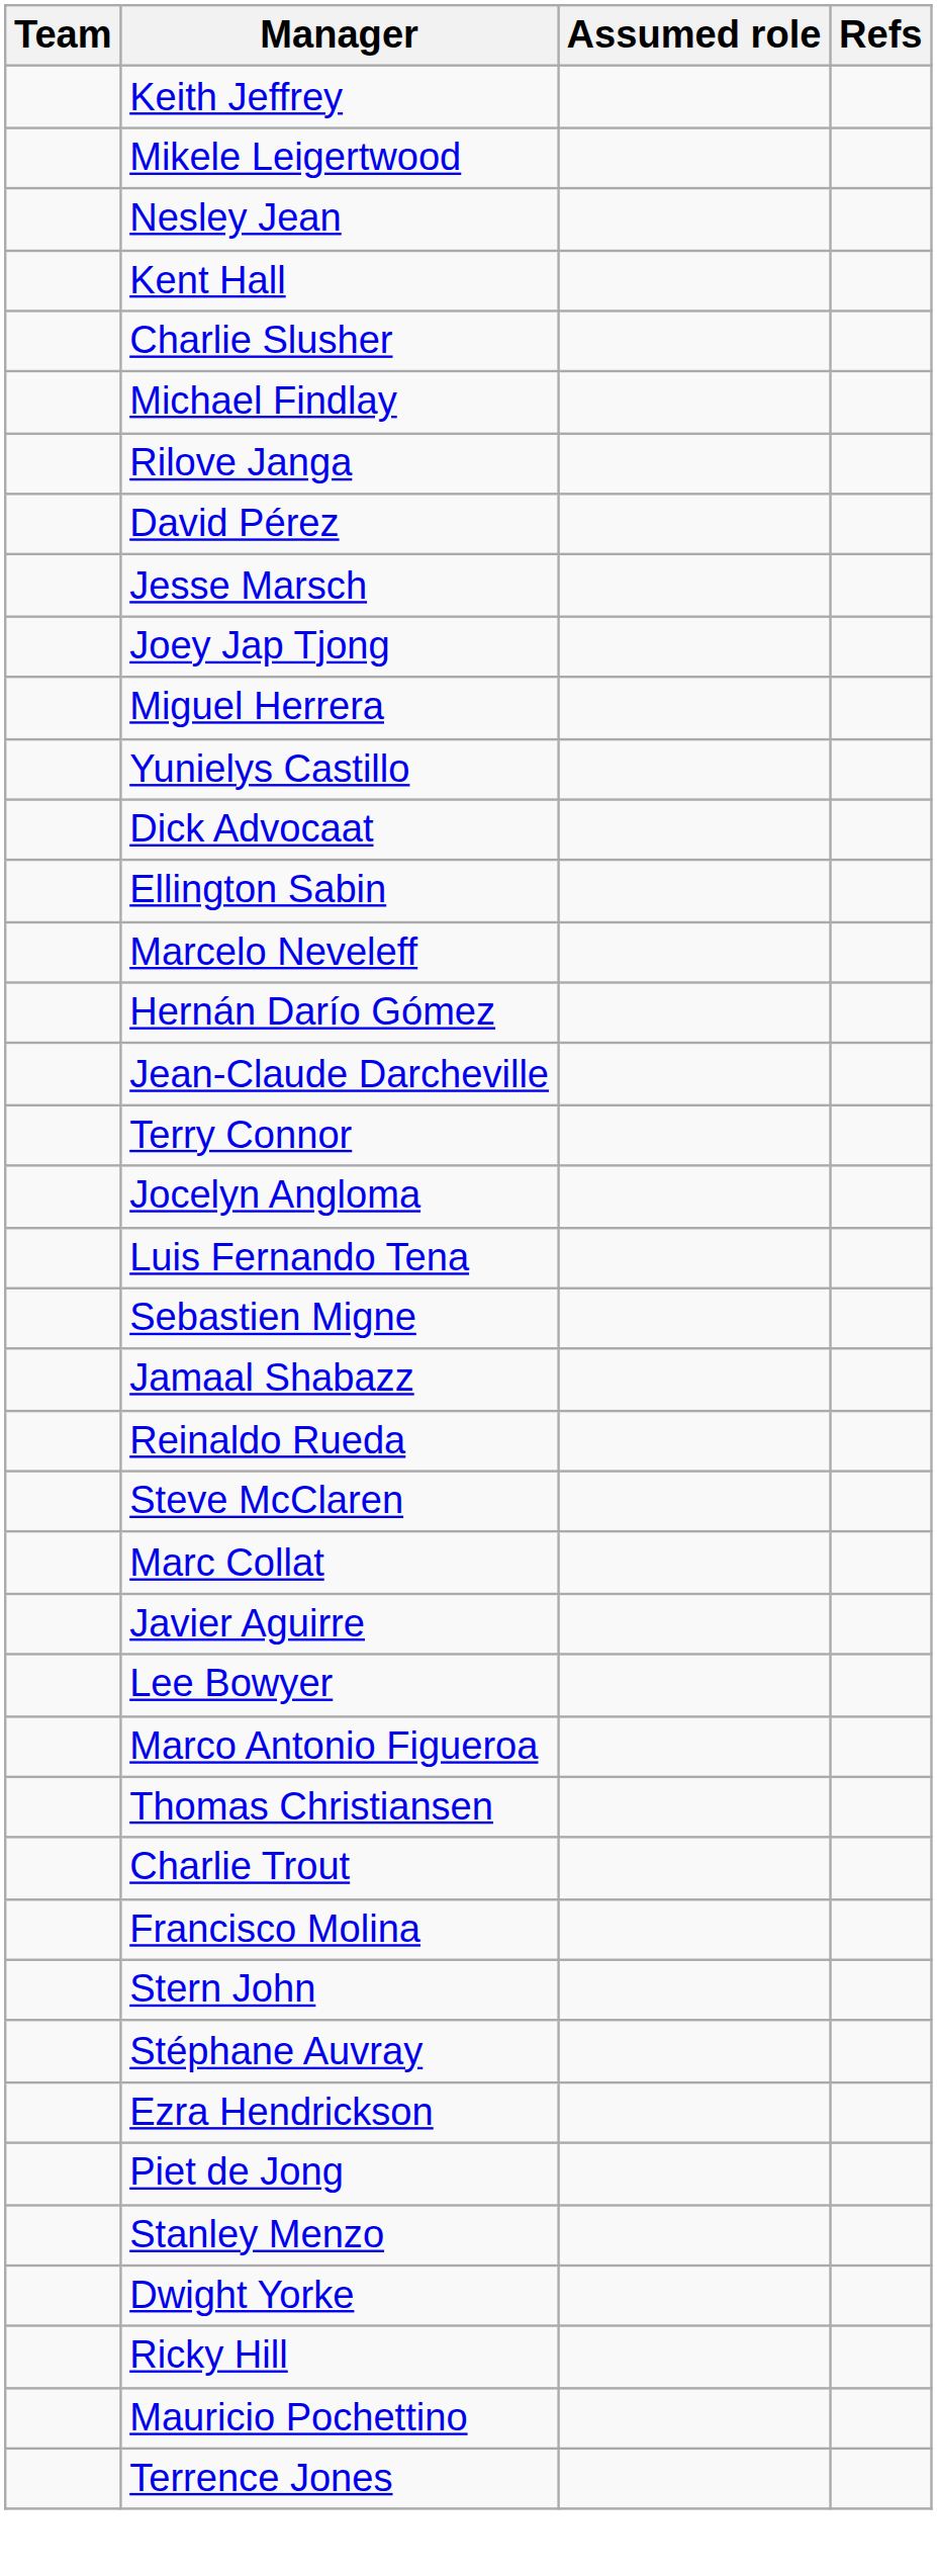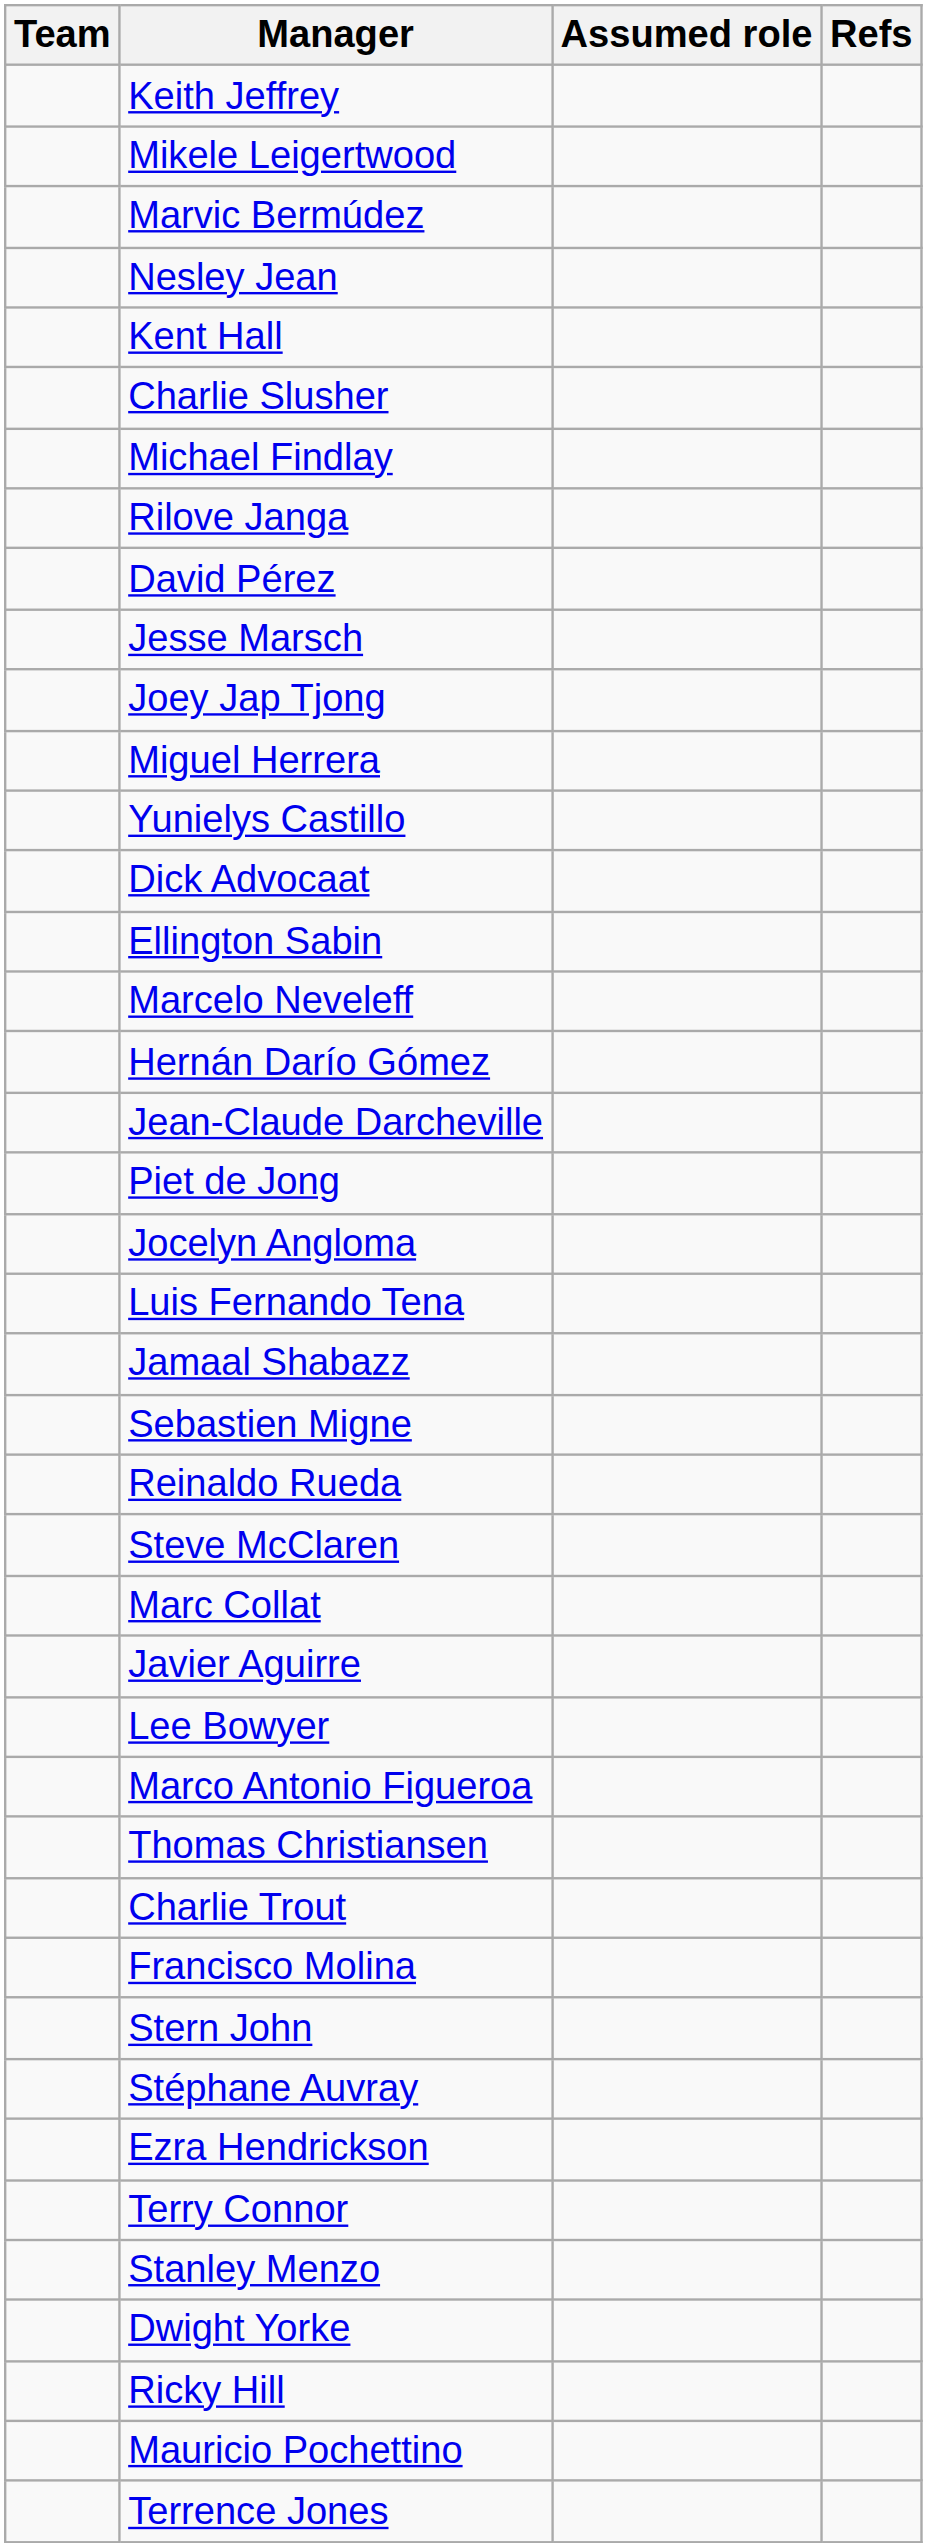+ row: Marvic Bermúdez
rows swapped: Terry Connor <-> Piet de Jong
rows swapped: Jamaal Shabazz <-> Sebastien Migne
